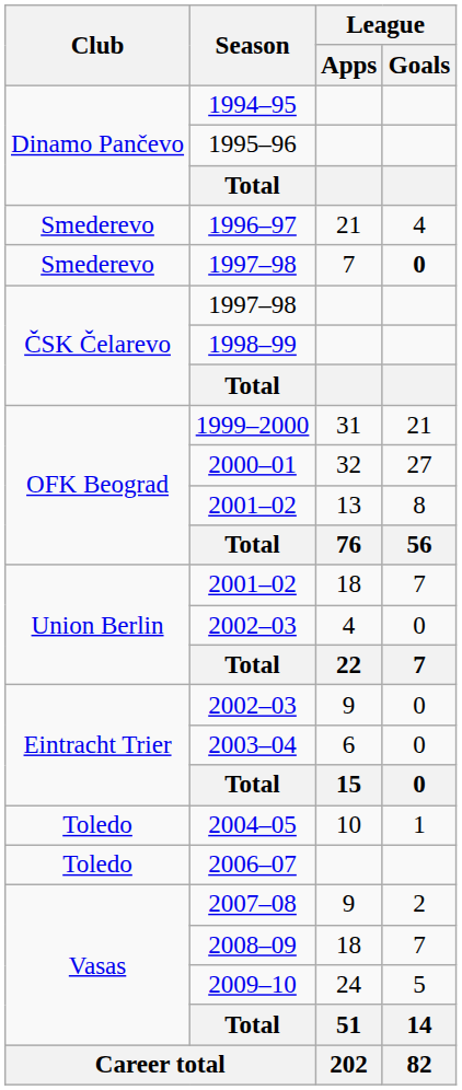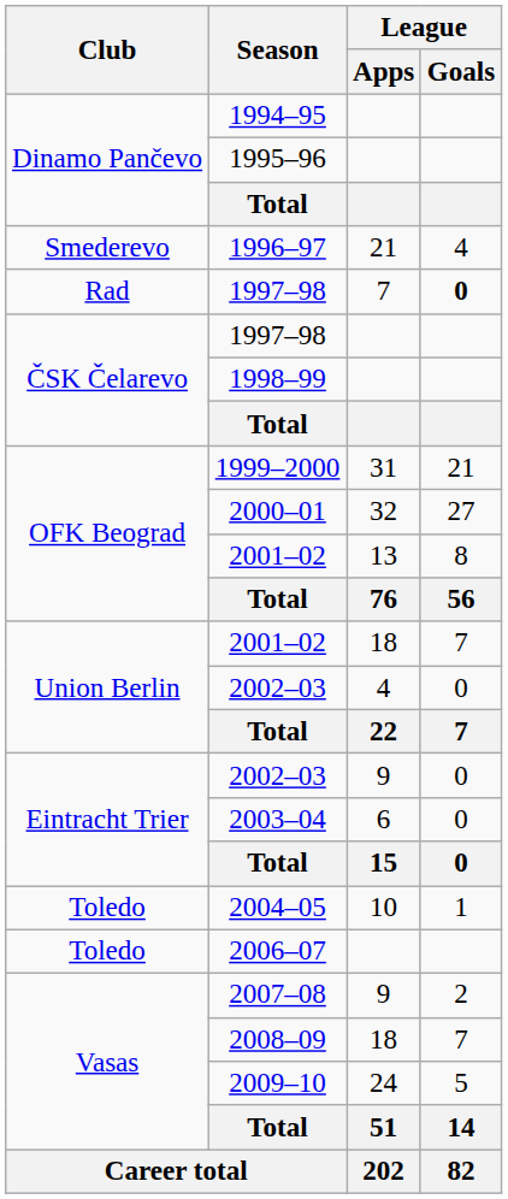1997–98 / 7 | Club: Smederevo -> Rad
